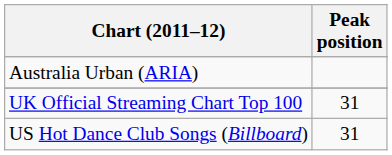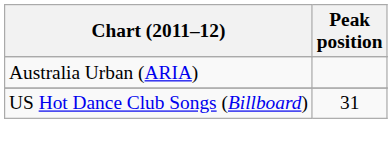- row: UK Official Streaming Chart Top 100 | 31
